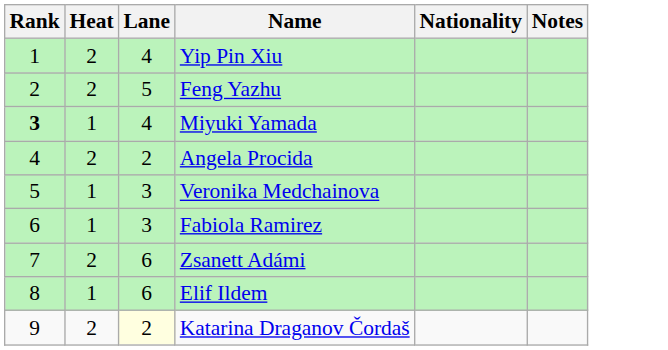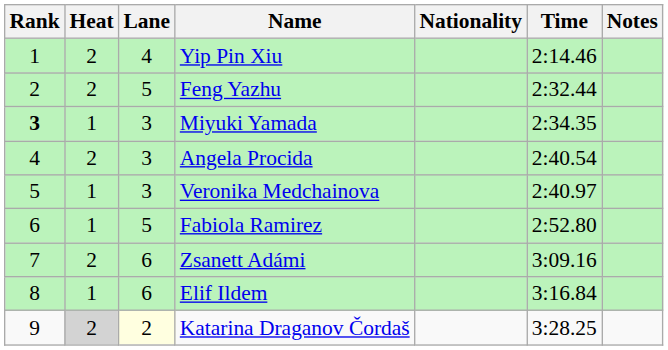+ column: Time | 2:14.46 | 2:32.44 | 2:34.35 | 2:40.54 | 2:40.97 | 2:52.80 | 3:09.16 | 3:16.84 | 3:28.25
Miyuki Yamada | Lane: 4 -> 3
Angela Procida | Lane: 2 -> 3
Fabiola Ramirez | Lane: 3 -> 5
Katarina Draganov Čordaš | Heat: no background -> lightgrey background
